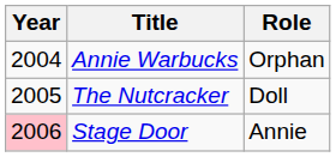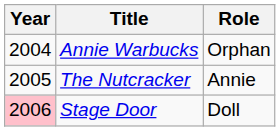The Nutcracker | Role: Doll -> Annie
Stage Door | Role: Annie -> Doll
